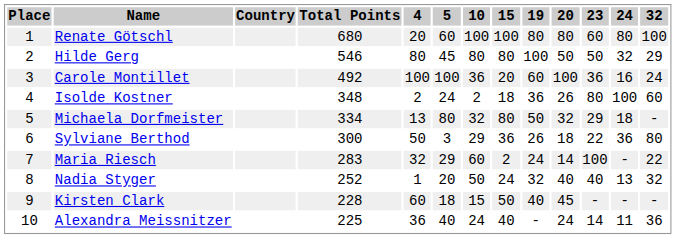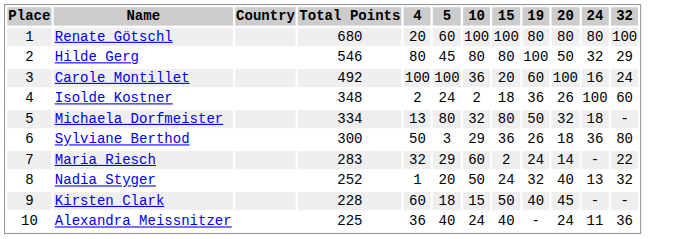- column: 23 | 60 | 50 | 36 | 80 | 29 | 22 | 100 | 40 | - | 14
